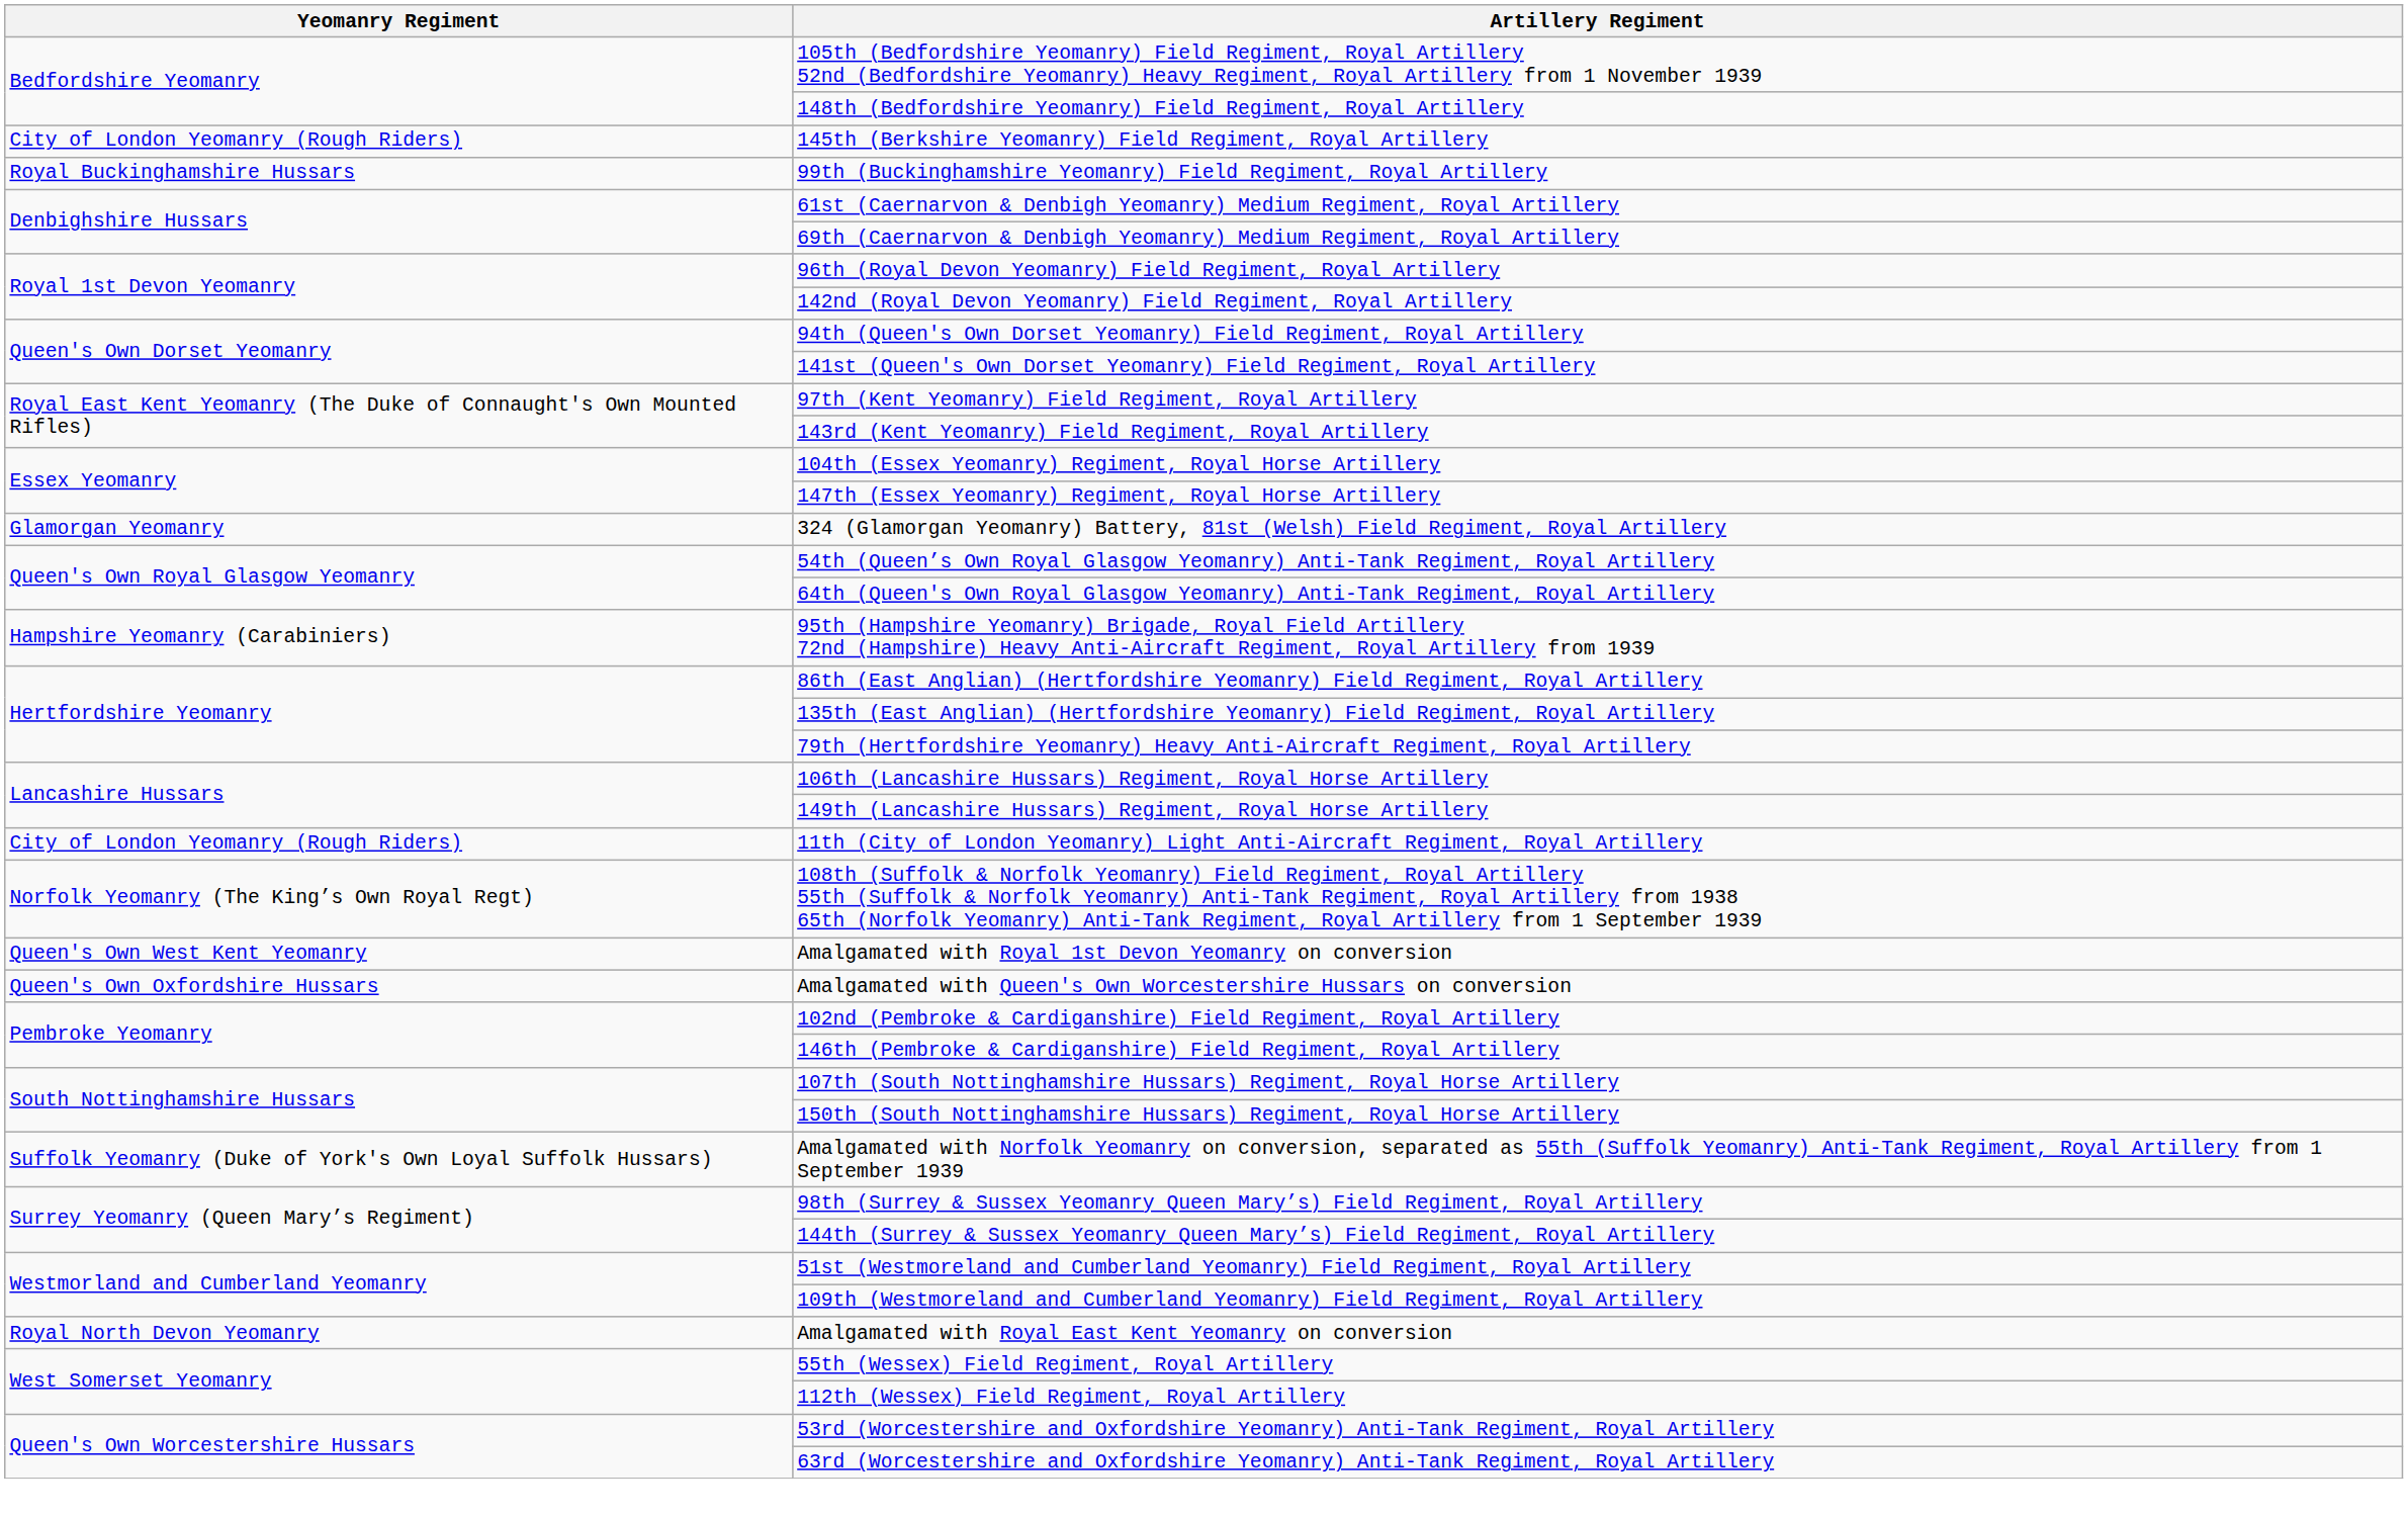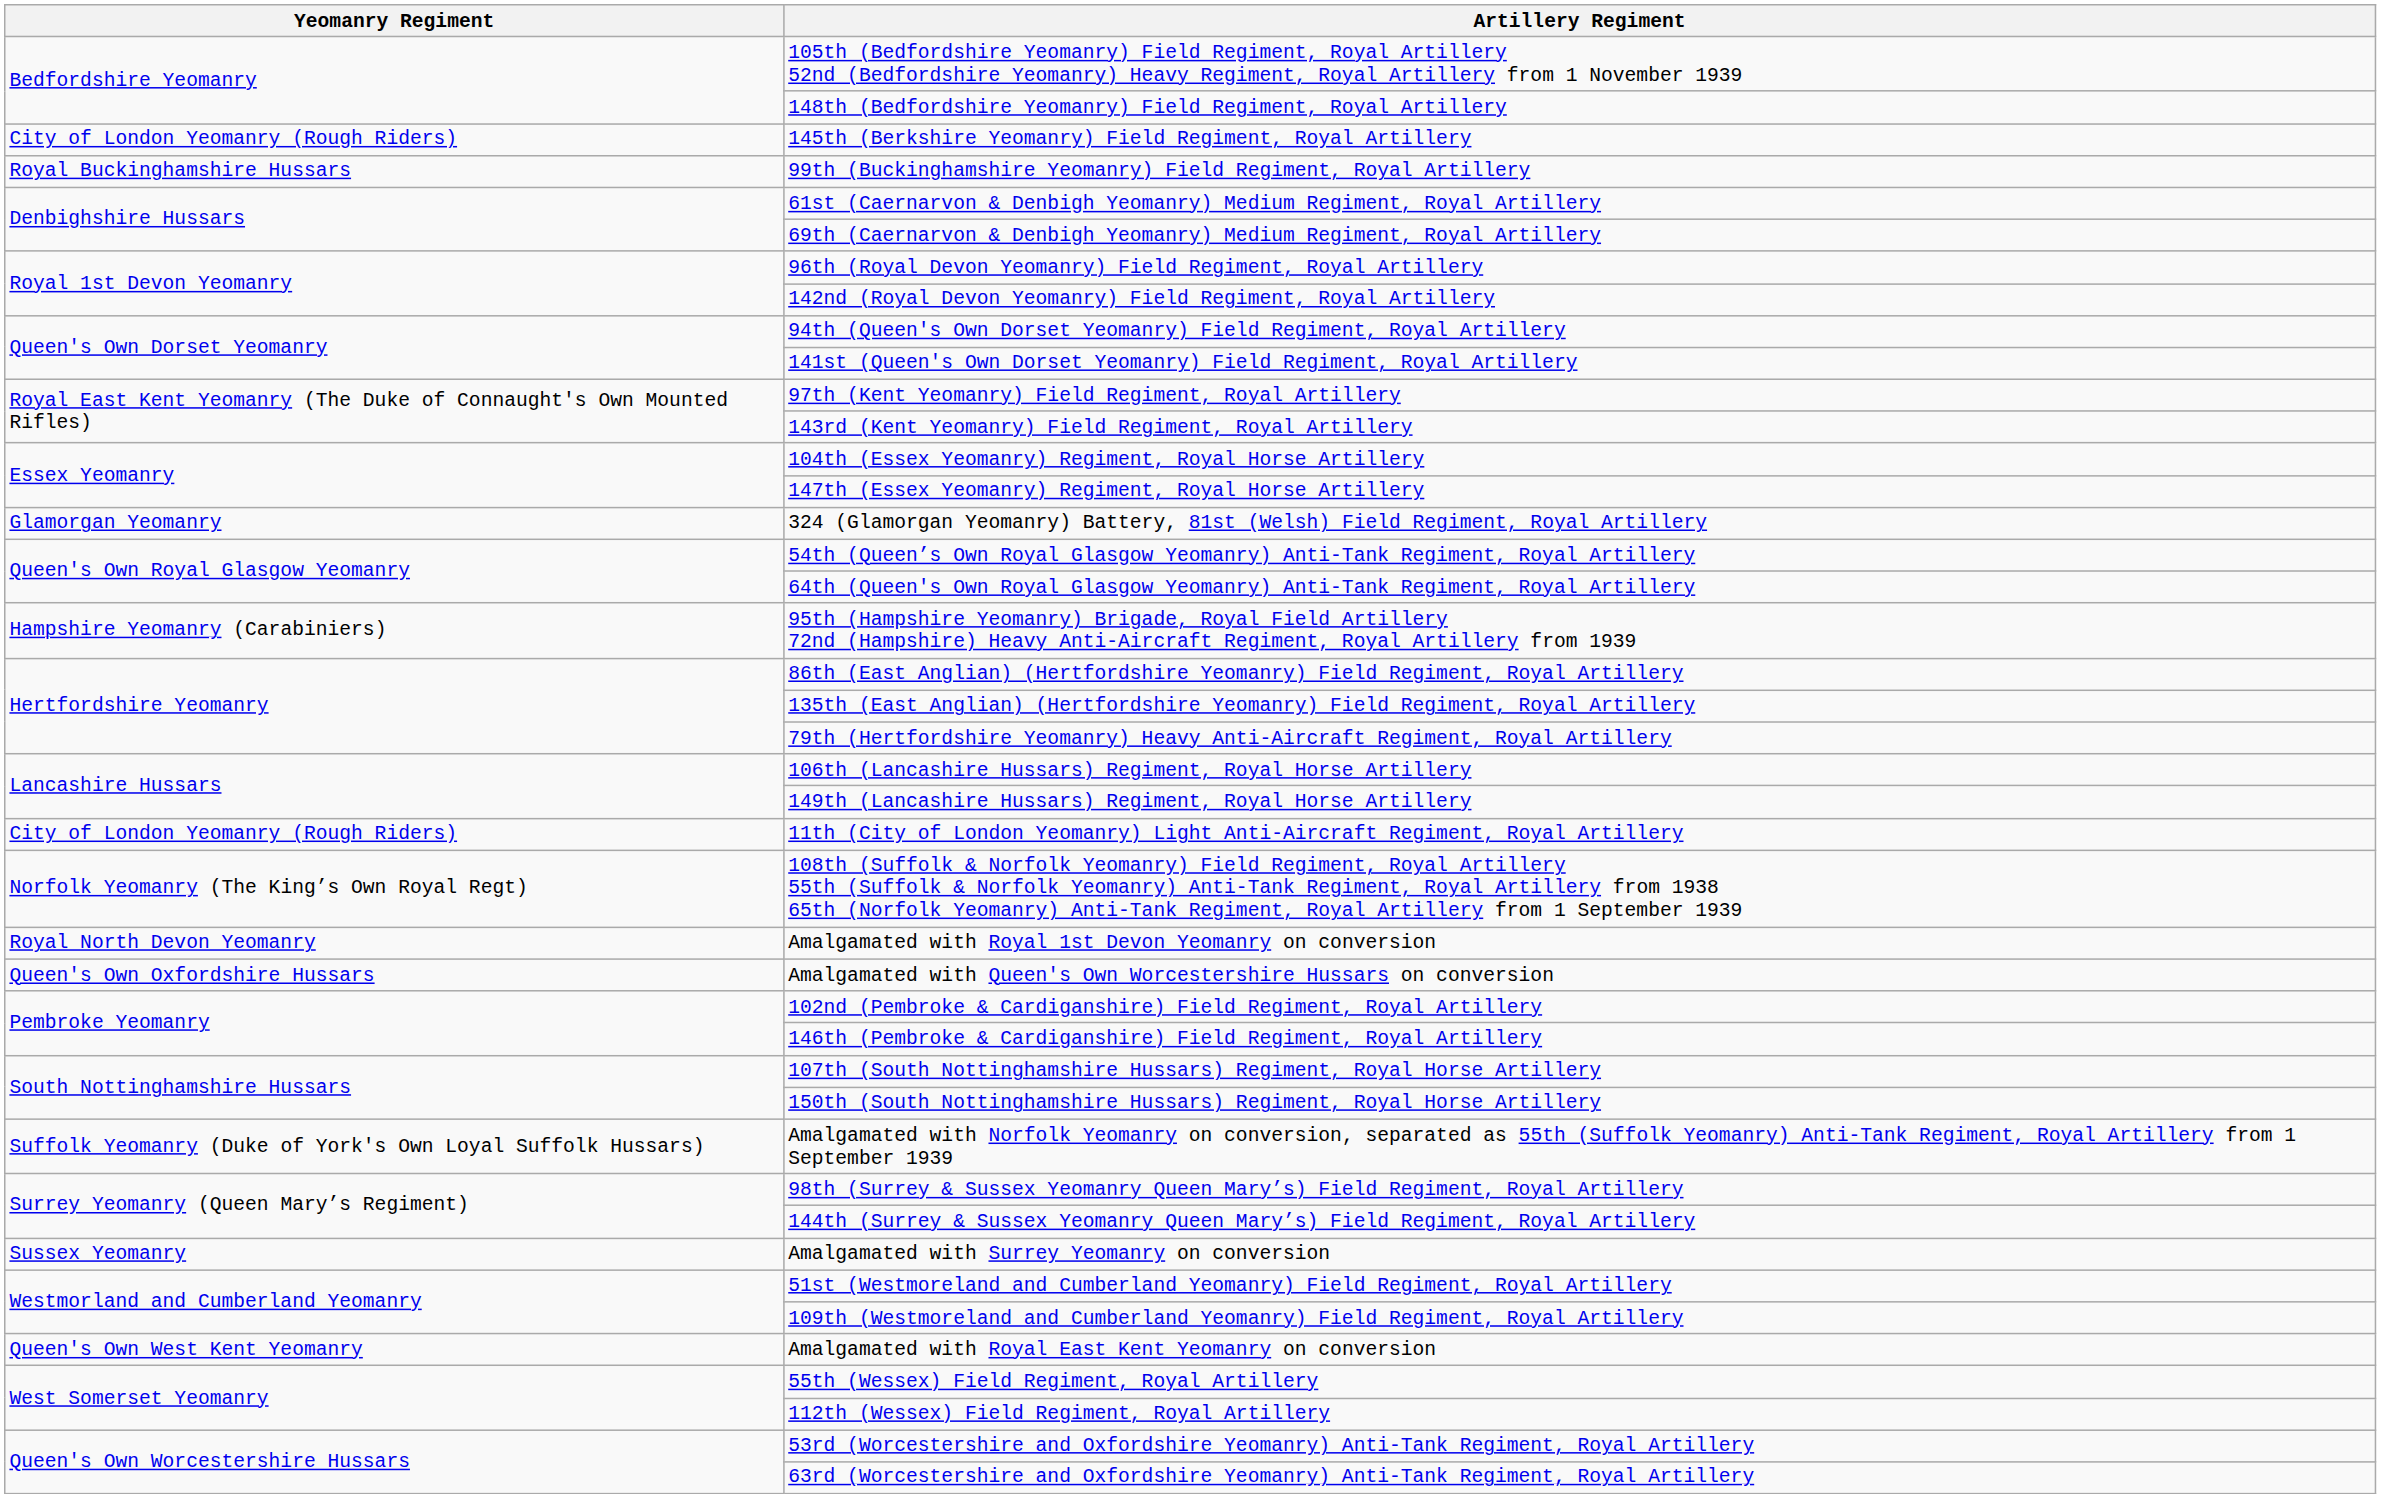Amalgamated with Royal 1st Devon Yeomanry on conversion | Yeomanry Regiment: Queen's Own West Kent Yeomanry -> Royal North Devon Yeomanry
+ row: Sussex Yeomanry | Amalgamated with Surrey Yeomanry on conversion
Amalgamated with Royal East Kent Yeomanry on conversion | Yeomanry Regiment: Royal North Devon Yeomanry -> Queen's Own West Kent Yeomanry
